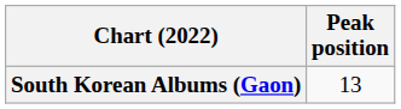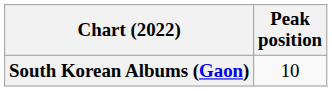South Korean Albums (Gaon) | Peak position: 13 -> 10
